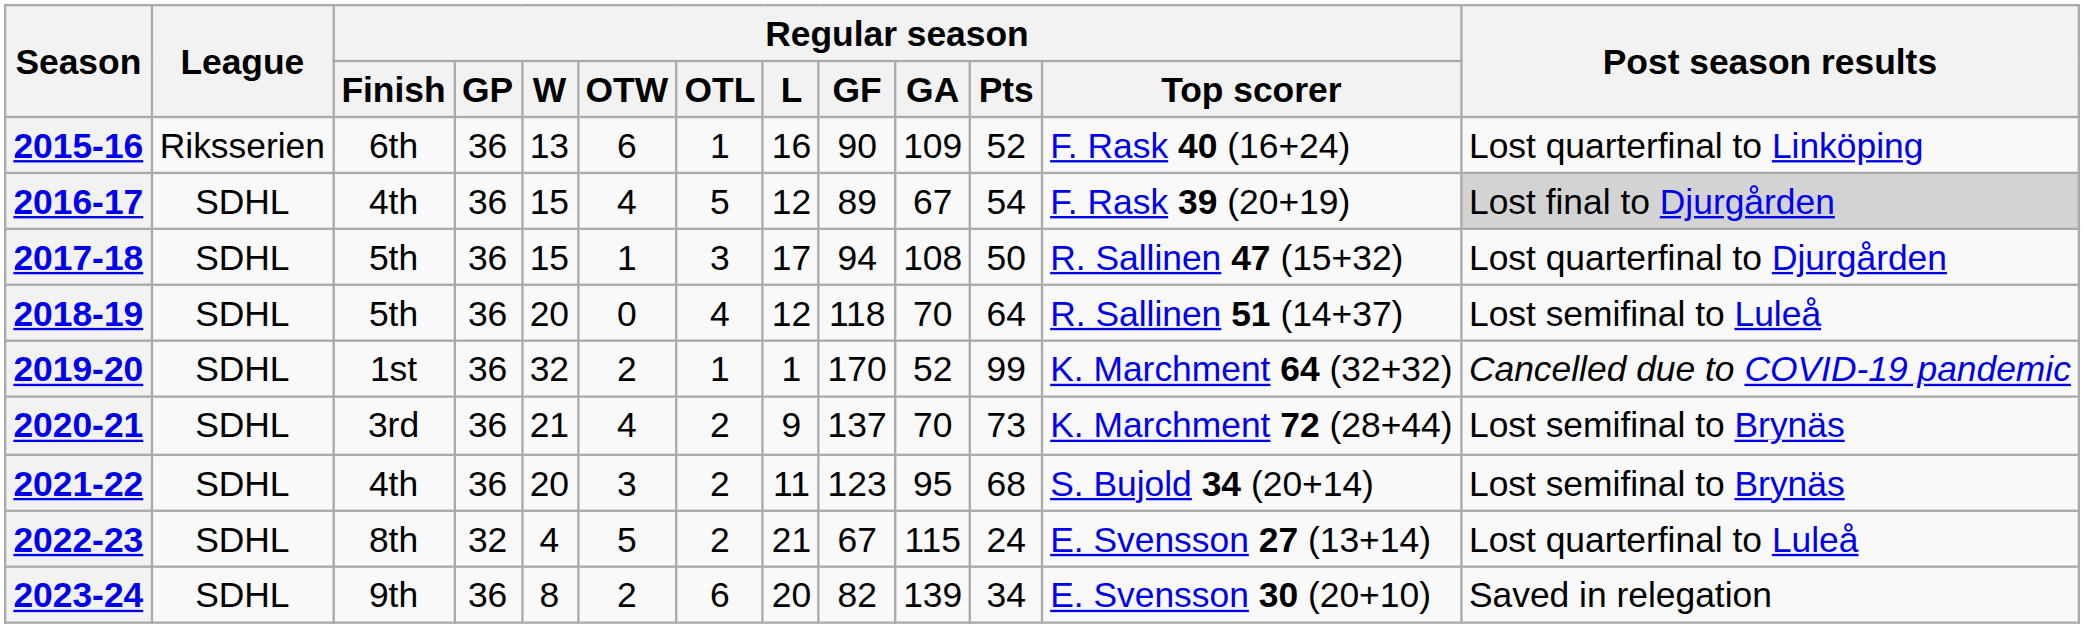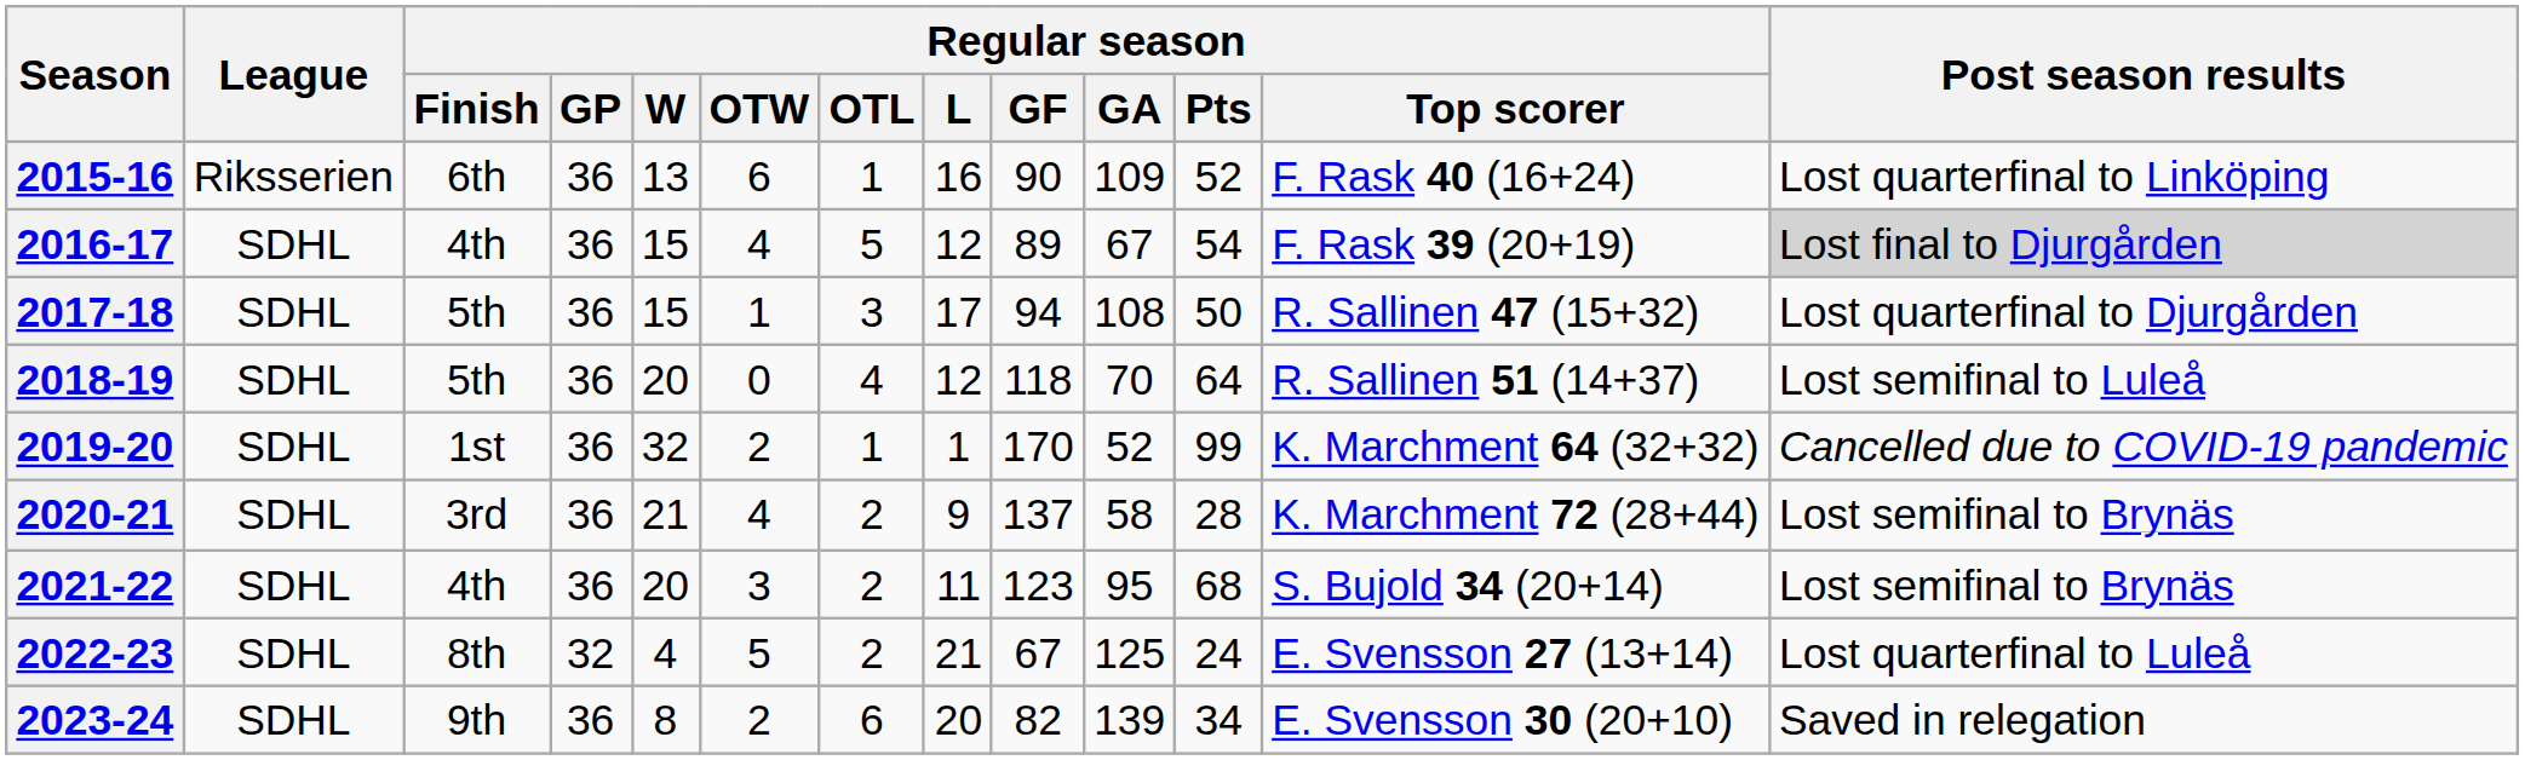2020-21 | Regular season / GA: 70 -> 58
2020-21 | Regular season / Pts: 73 -> 28
2022-23 | Regular season / GA: 115 -> 125
